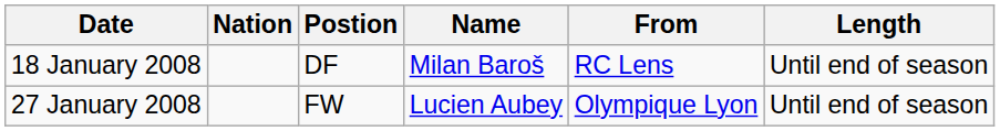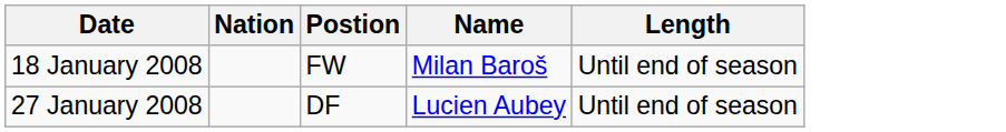- column: From | RC Lens | Olympique Lyon
18 January 2008 | Postion: DF -> FW
27 January 2008 | Postion: FW -> DF
